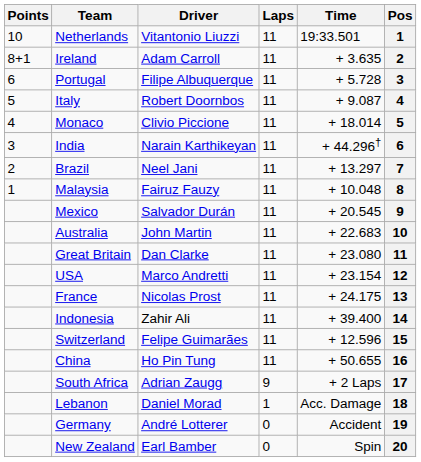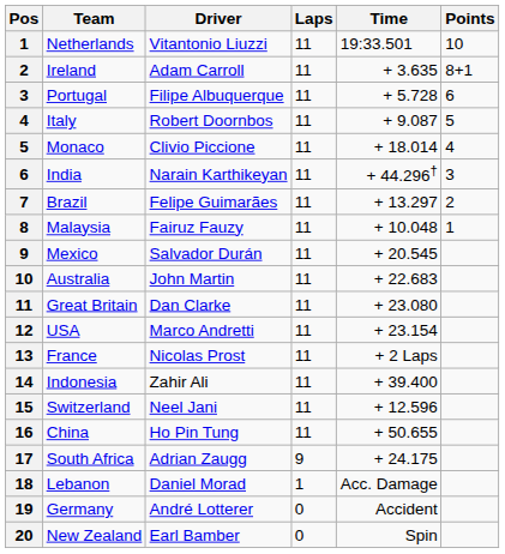columns swapped: Pos <-> Points
Brazil | Driver: Neel Jani -> Felipe Guimarães
France | Time: + 24.175 -> + 2 Laps
Switzerland | Driver: Felipe Guimarães -> Neel Jani
South Africa | Time: + 2 Laps -> + 24.175
